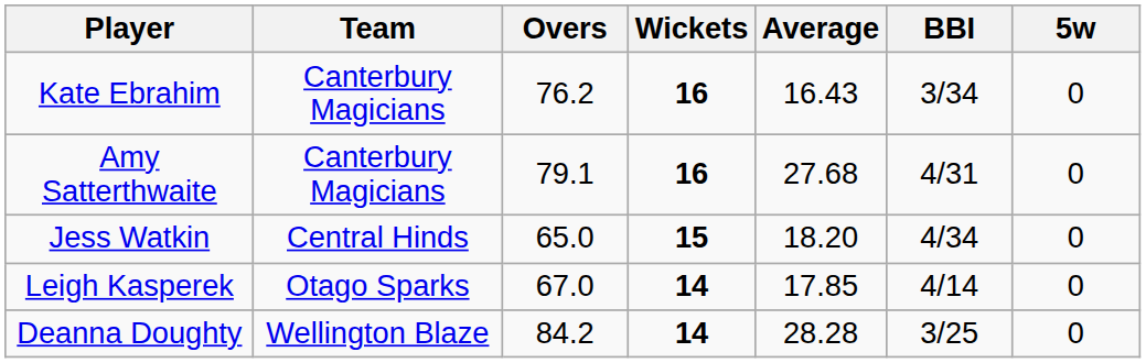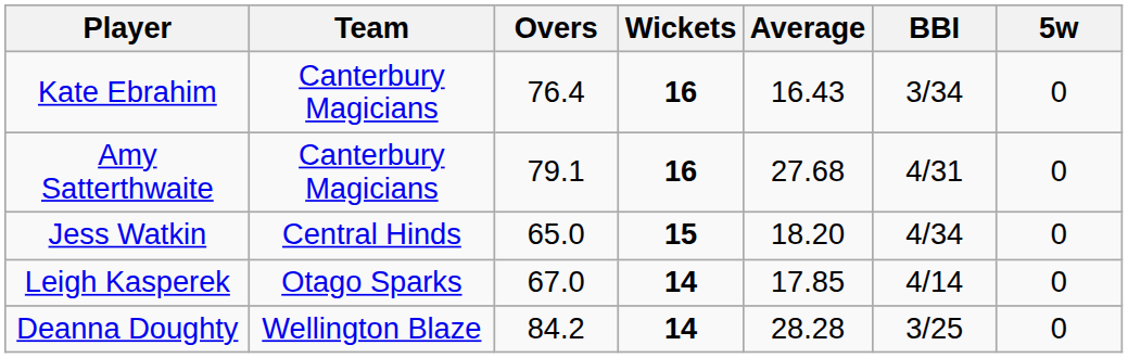Kate Ebrahim | Overs: 76.2 -> 76.4
